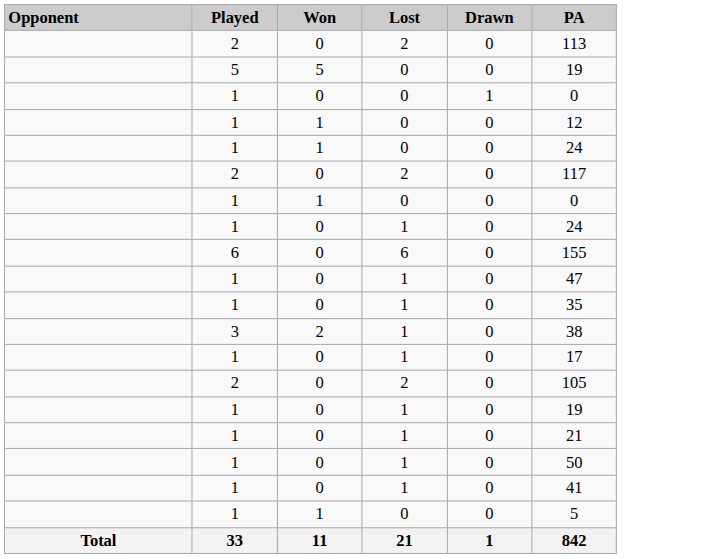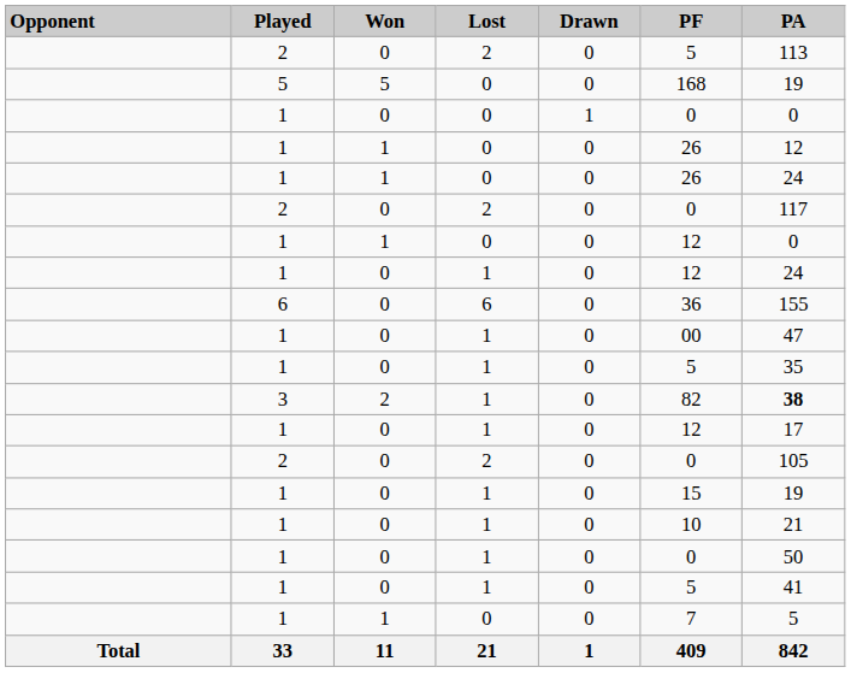+ column: PF | 5 | 168 | 0 | 26 | 26 | 0 | 12 | 12 | 36 | 00 | 5 | 82 | 12 | 0 | 15 | 10 | 0 | 5 | 7 | 409
3 | PA: normal -> bold
